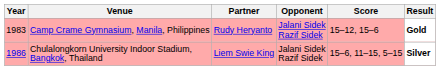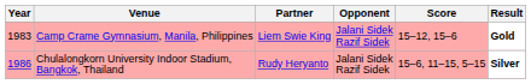Camp Crame Gymnasium, Manila, Philippines | Partner: Rudy Heryanto -> Liem Swie King
Chulalongkorn University Indoor Stadium, Bangkok, Thailand | Partner: Liem Swie King -> Rudy Heryanto
